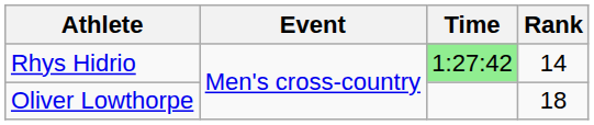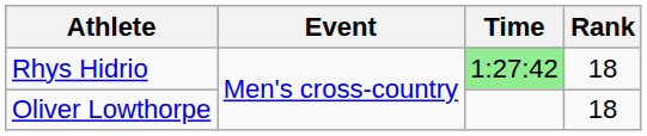Rhys Hidrio | Rank: 14 -> 18
